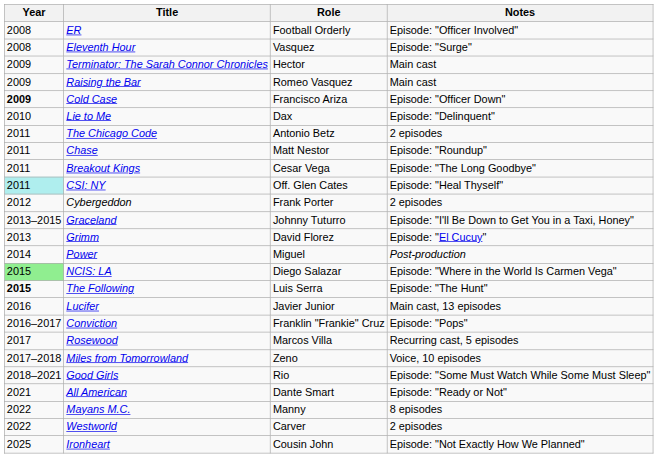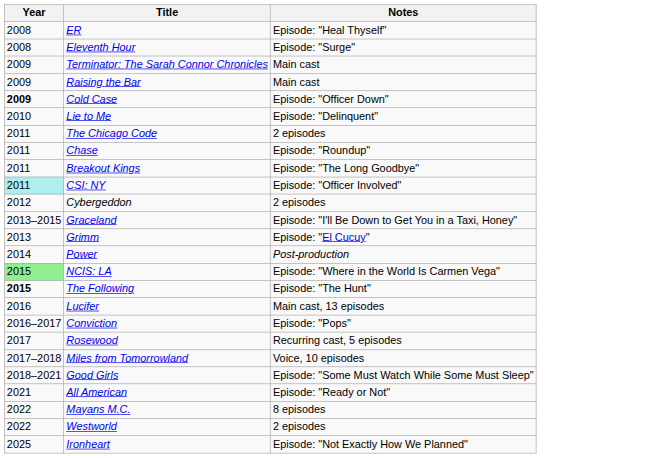- column: Role | Football Orderly | Vasquez | Hector | Romeo Vasquez | Francisco Ariza | Dax | Antonio Betz | Matt Nestor | Cesar Vega | Off. Glen Cates | Frank Porter | Johnny Tuturro | David Florez | Miguel | Diego Salazar | Luis Serra | Javier Junior | Franklin "Frankie" Cruz | Marcos Villa | Zeno | Rio | Dante Smart | Manny | Carver | Cousin John
ER | Notes: Episode: "Officer Involved" -> Episode: "Heal Thyself"
CSI: NY | Notes: Episode: "Heal Thyself" -> Episode: "Officer Involved"
